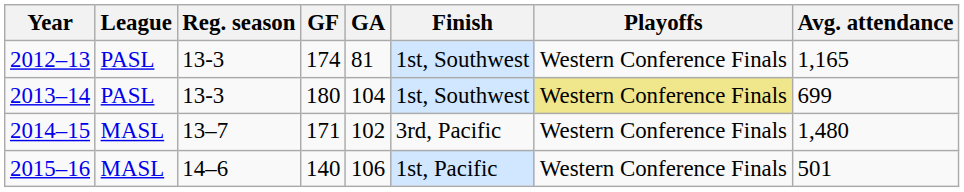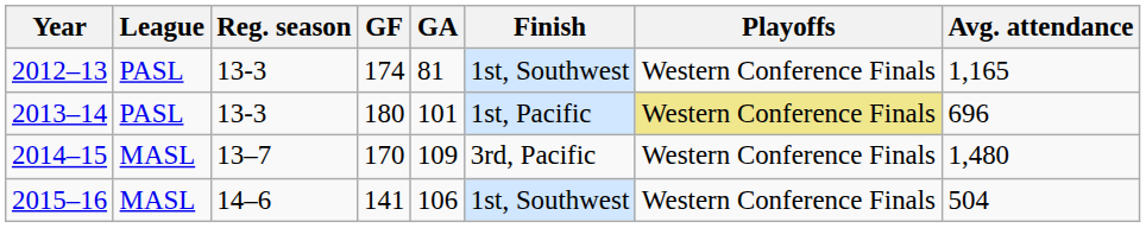2013–14 | GA: 104 -> 101
2013–14 | Finish: 1st, Southwest -> 1st, Pacific
2013–14 | Avg. attendance: 699 -> 696
2014–15 | GF: 171 -> 170
2014–15 | GA: 102 -> 109
2015–16 | GF: 140 -> 141
2015–16 | Finish: 1st, Pacific -> 1st, Southwest
2015–16 | Avg. attendance: 501 -> 504
